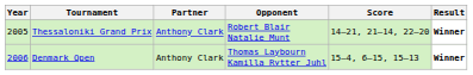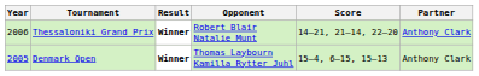columns swapped: Partner <-> Result
Thessaloniki Grand Prix | Year: 2005 -> 2006
Denmark Open | Year: 2006 -> 2005
